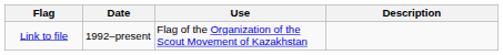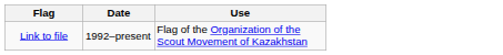- column: Description
